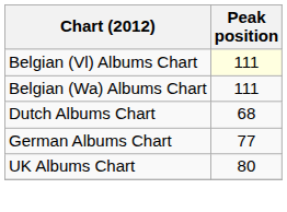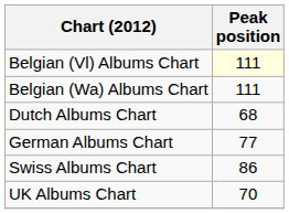+ row: Swiss Albums Chart | 86
UK Albums Chart | Peak position: 80 -> 70
